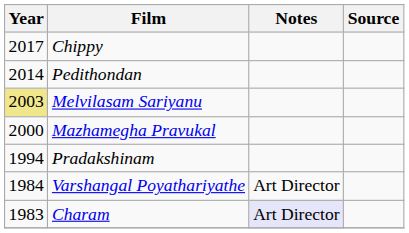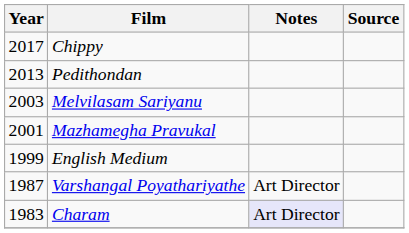Pedithondan | Year: 2014 -> 2013
Melvilasam Sariyanu | Year: khaki background -> no background
Mazhamegha Pravukal | Year: 2000 -> 2001
+ row: 1999 | English Medium
- row: 1994 | Pradakshinam
Varshangal Poyathariyathe | Year: 1984 -> 1987
